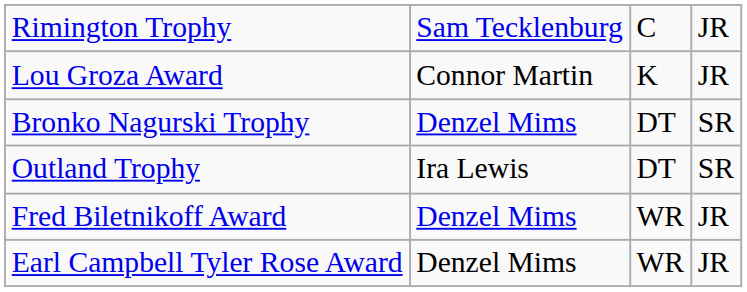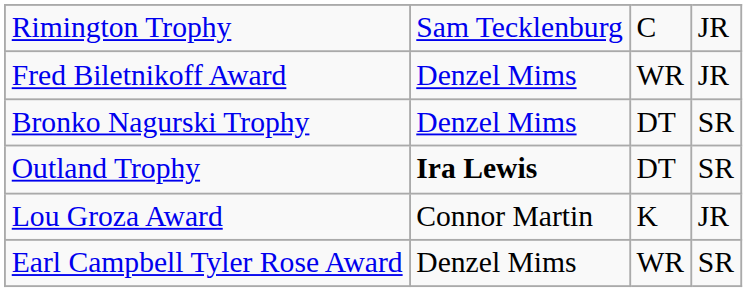rows swapped: Fred Biletnikoff Award <-> Lou Groza Award
Outland Trophy | column 2: normal -> bold
Earl Campbell Tyler Rose Award | column 4: JR -> SR
